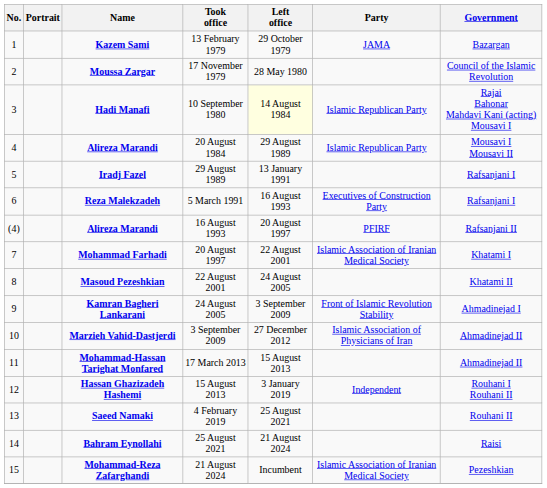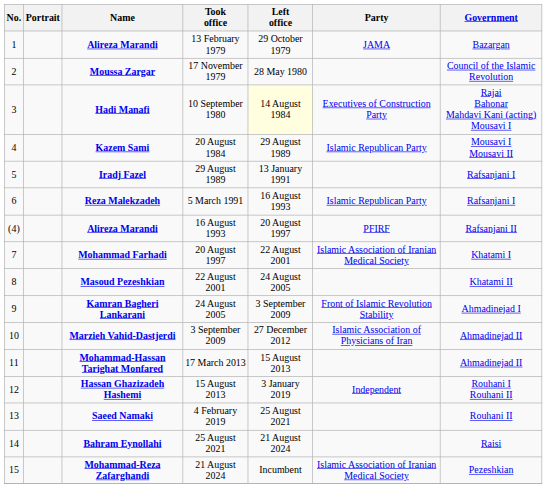13 February 1979 | Name: Kazem Sami -> Alireza Marandi
10 September 1980 | Party: Islamic Republican Party -> Executives of Construction Party
20 August 1984 | Name: Alireza Marandi -> Kazem Sami
5 March 1991 | Party: Executives of Construction Party -> Islamic Republican Party
